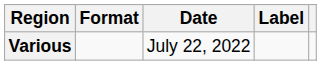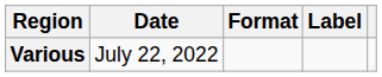columns swapped: Date <-> Format
